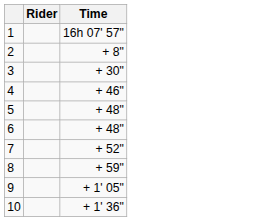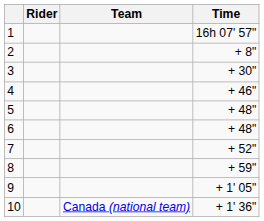+ column: Team | Canada (national team)
